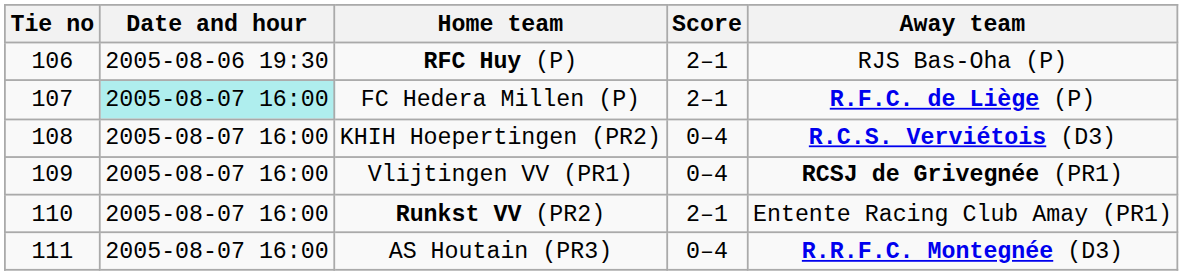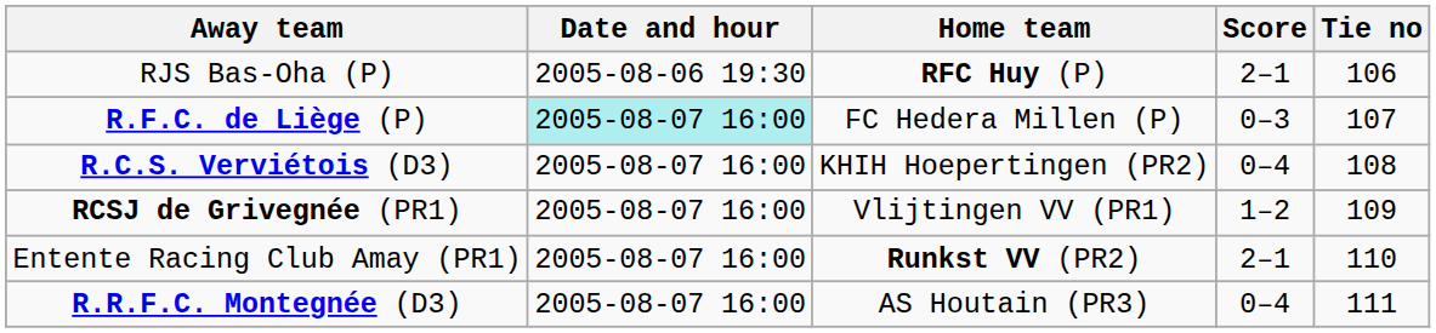columns swapped: Tie no <-> Away team
FC Hedera Millen (P) | Score: 2–1 -> 0–3
Vlijtingen VV (PR1) | Score: 0–4 -> 1–2
